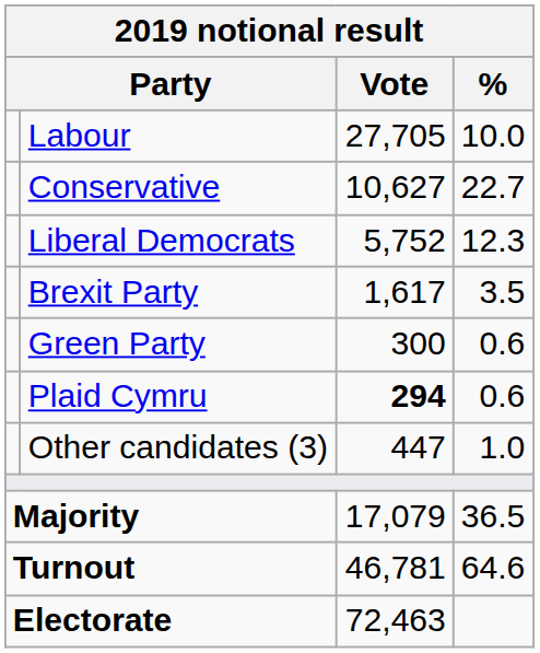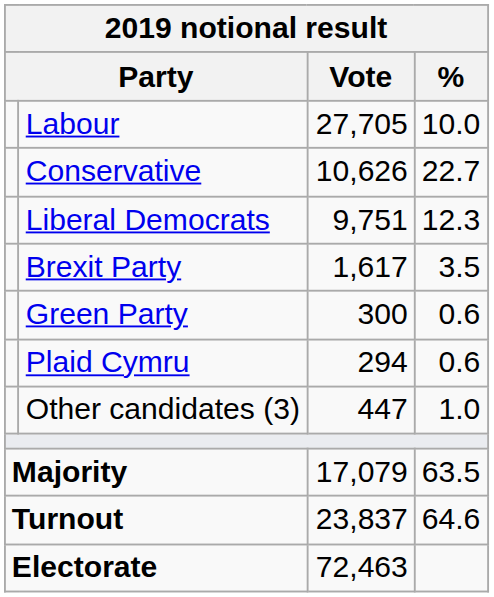Conservative | Vote: 10,627 -> 10,626
Liberal Democrats | Vote: 5,752 -> 9,751
Plaid Cymru | Vote: bold -> normal
Majority | %: 36.5 -> 63.5
Turnout | Vote: 46,781 -> 23,837
